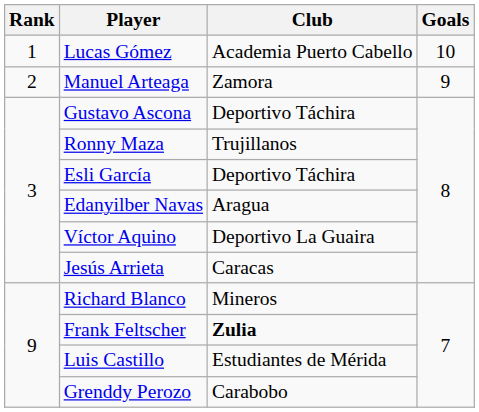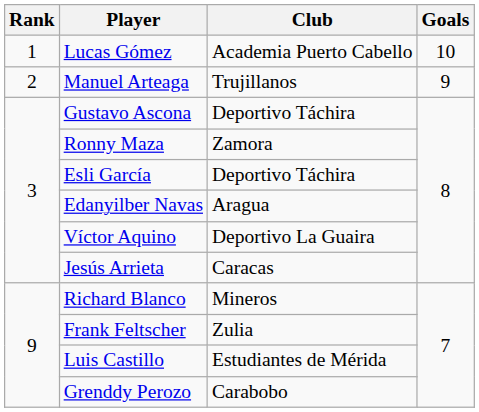Manuel Arteaga | Club: Zamora -> Trujillanos
Ronny Maza | Club: Trujillanos -> Zamora
Frank Feltscher | Club: bold -> normal
